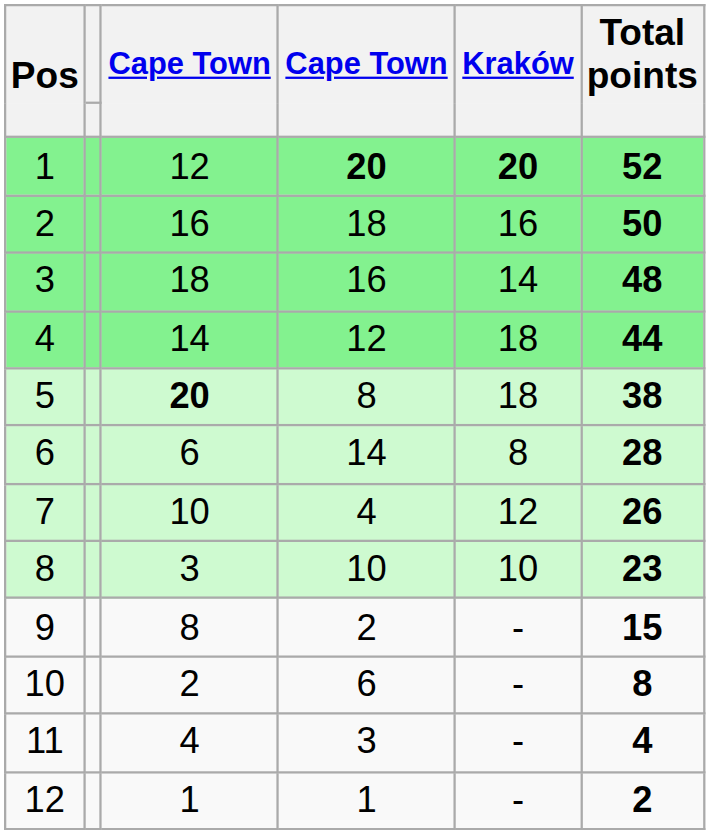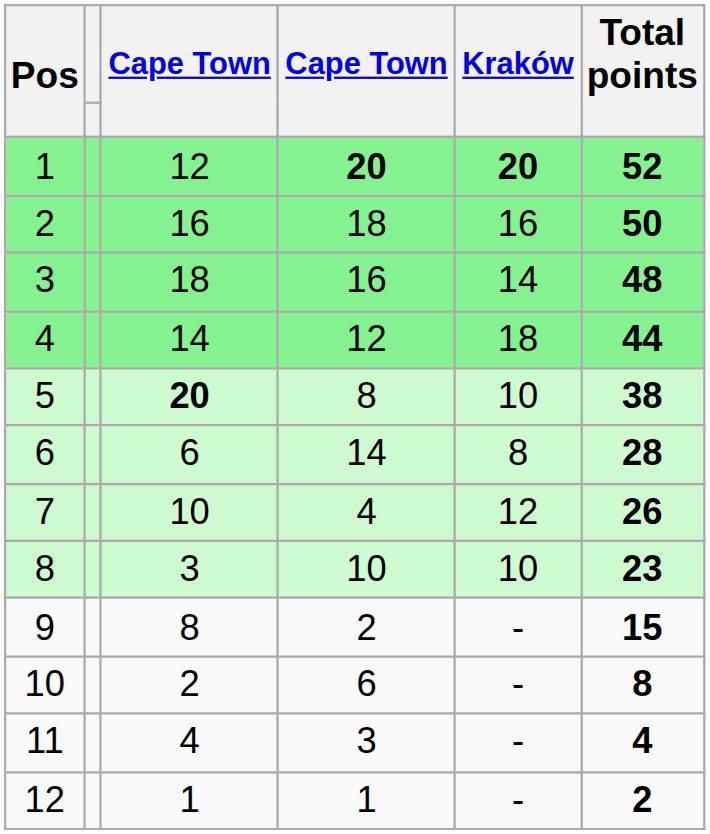5 | Kraków: 18 -> 10
